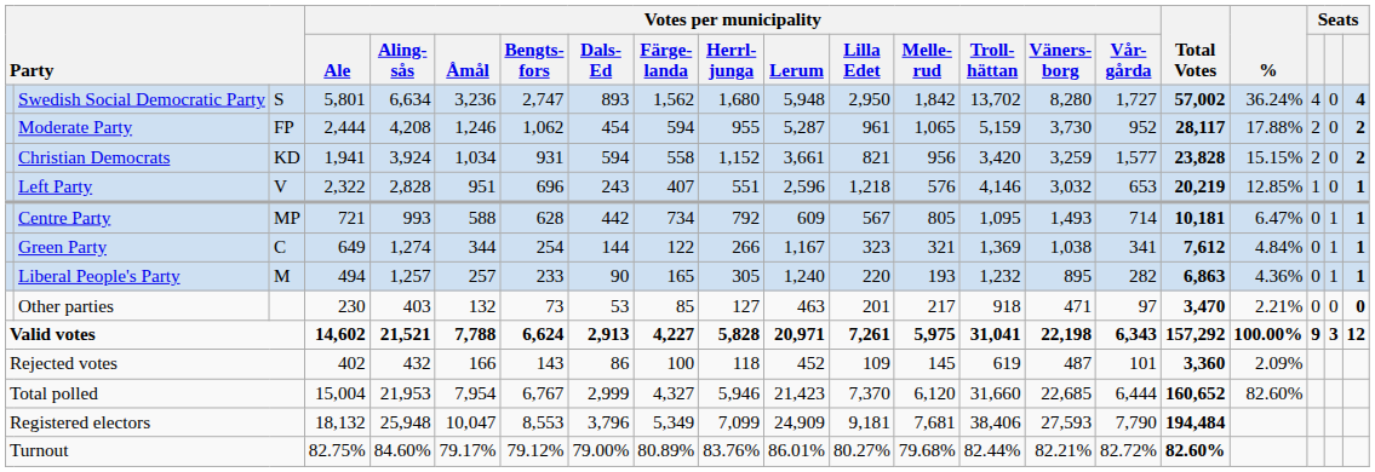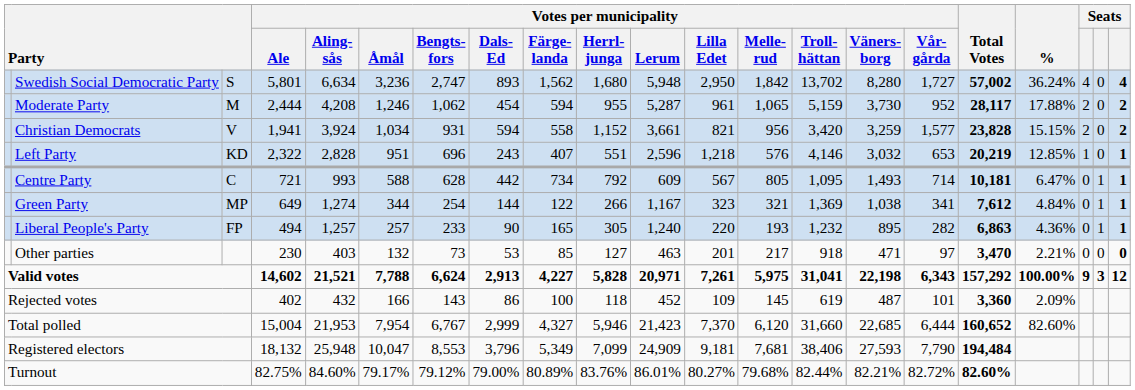Moderate Party | column 3: FP -> M
Christian Democrats | column 3: KD -> V
Left Party | column 3: V -> KD
Centre Party | column 3: MP -> C
Green Party | column 3: C -> MP
Liberal People's Party | column 3: M -> FP
